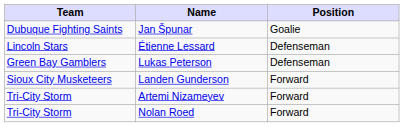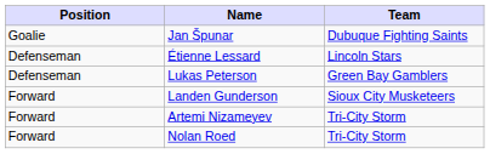columns swapped: Position <-> Team
